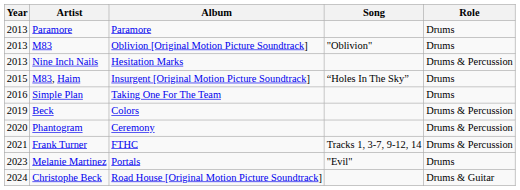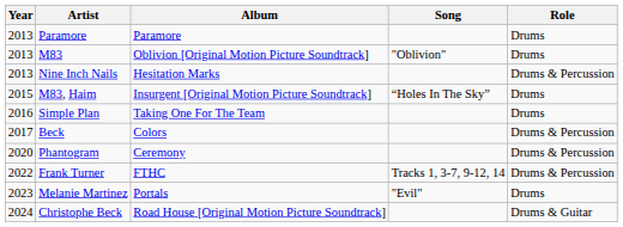Beck | Year: 2019 -> 2017
Frank Turner | Year: 2021 -> 2022
